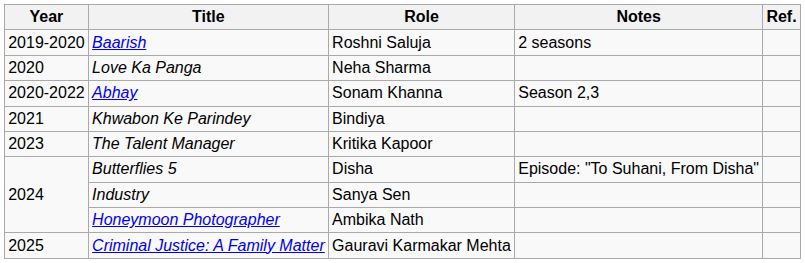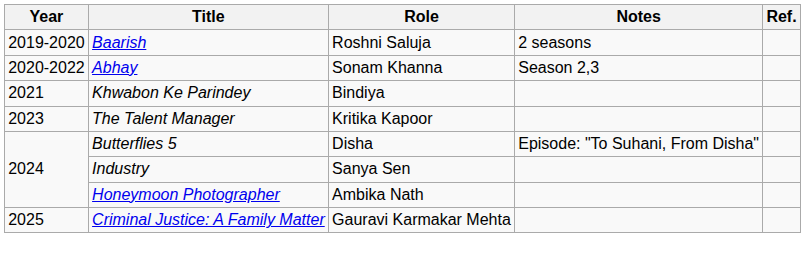- row: 2020 | Love Ka Panga | Neha Sharma
